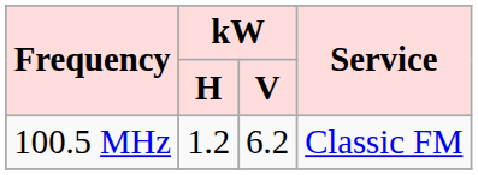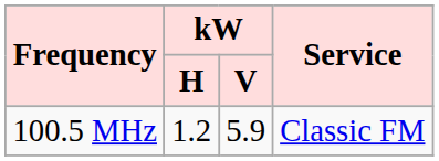100.5 MHz | kW / V: 6.2 -> 5.9
